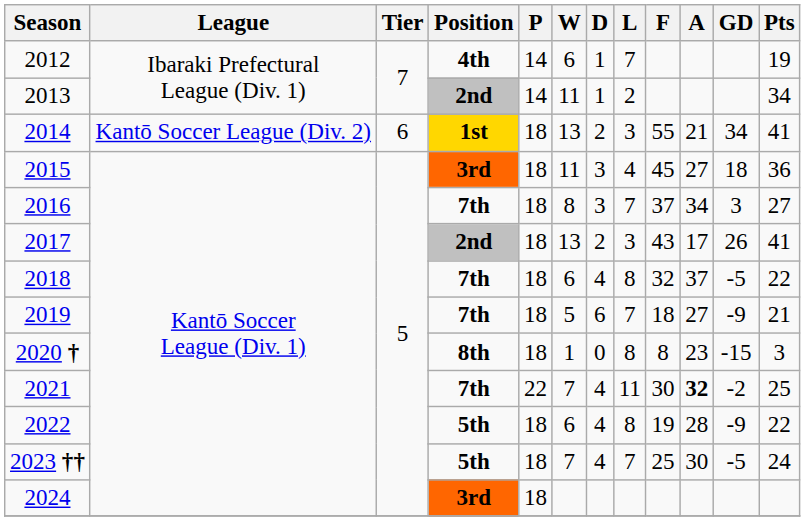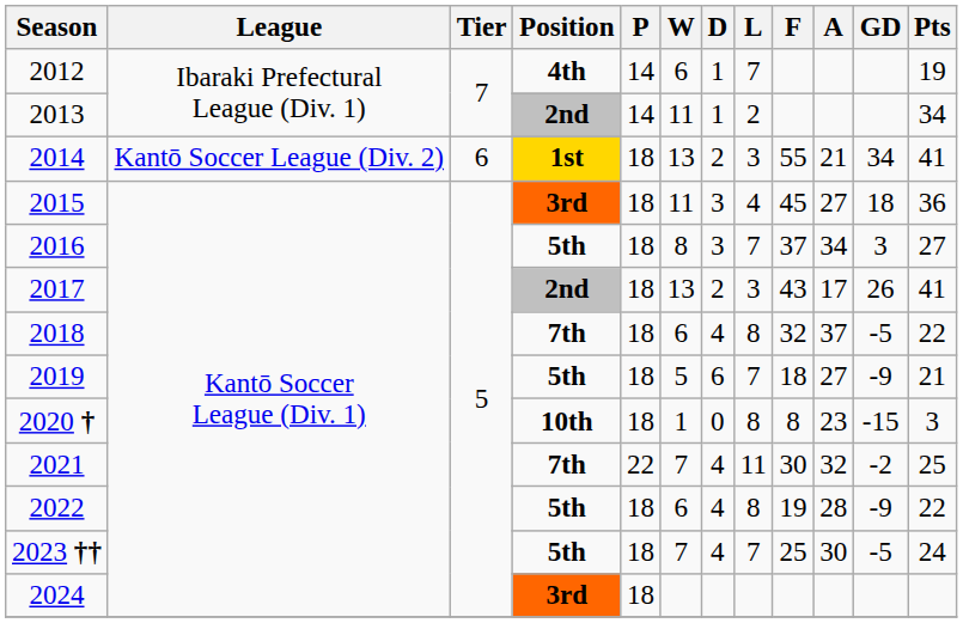2016 | Position: 7th -> 5th
2019 | Position: 7th -> 5th
2020 † | Position: 8th -> 10th
2021 | A: bold -> normal
